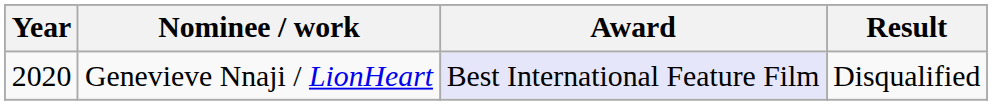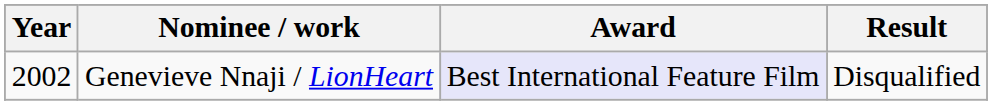Genevieve Nnaji / LionHeart | Year: 2020 -> 2002
